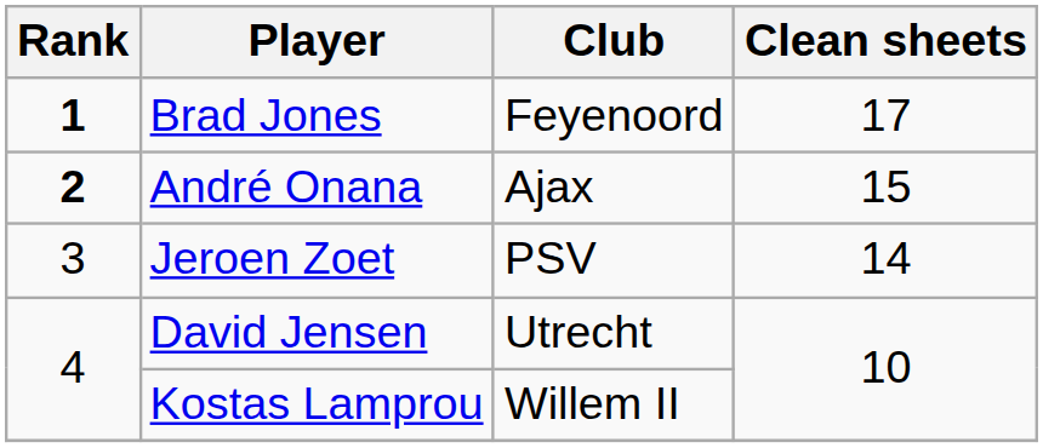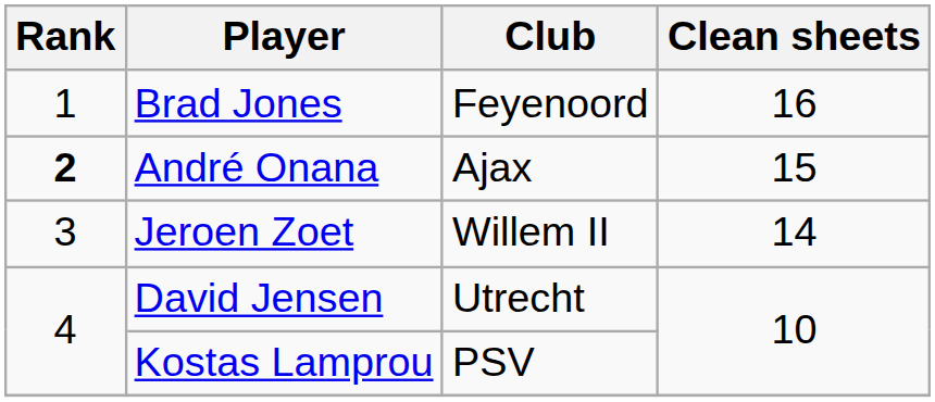Brad Jones | Rank: bold -> normal
Brad Jones | Clean sheets: 17 -> 16
Jeroen Zoet | Club: PSV -> Willem II
Kostas Lamprou | Club: Willem II -> PSV
